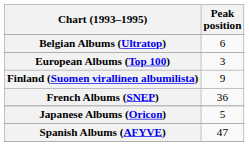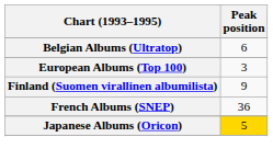Japanese Albums (Oricon) | Peak position: no background -> gold background
- row: Spanish Albums (AFYVE) | 47
